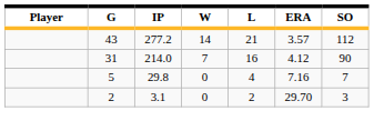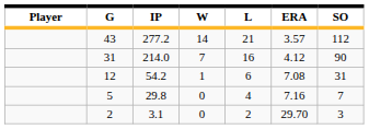+ row: 12 | 54.2 | 1 | 6 | 7.08 | 31
